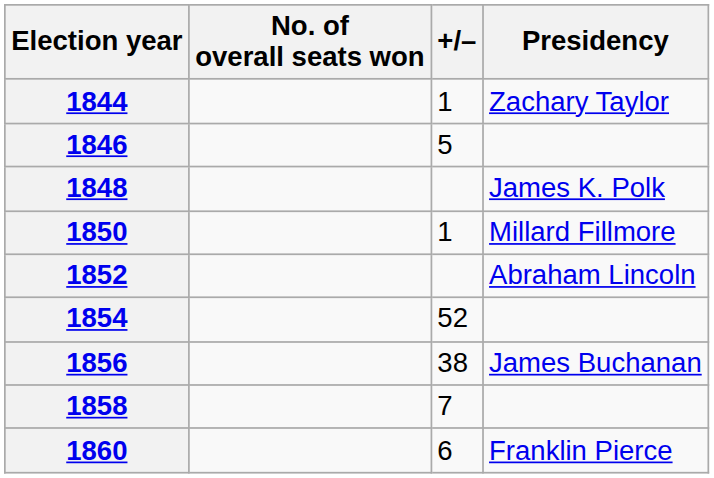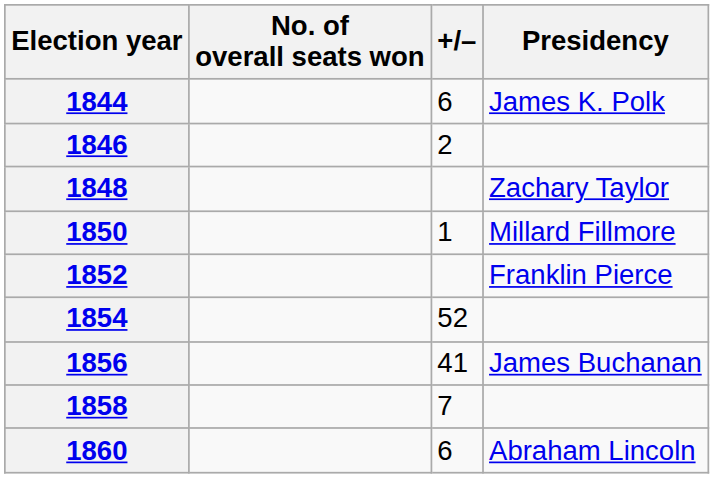1844 | +/–: 1 -> 6
1844 | Presidency: Zachary Taylor -> James K. Polk
1846 | +/–: 5 -> 2
1848 | Presidency: James K. Polk -> Zachary Taylor
1852 | Presidency: Abraham Lincoln -> Franklin Pierce
1856 | +/–: 38 -> 41
1860 | Presidency: Franklin Pierce -> Abraham Lincoln
